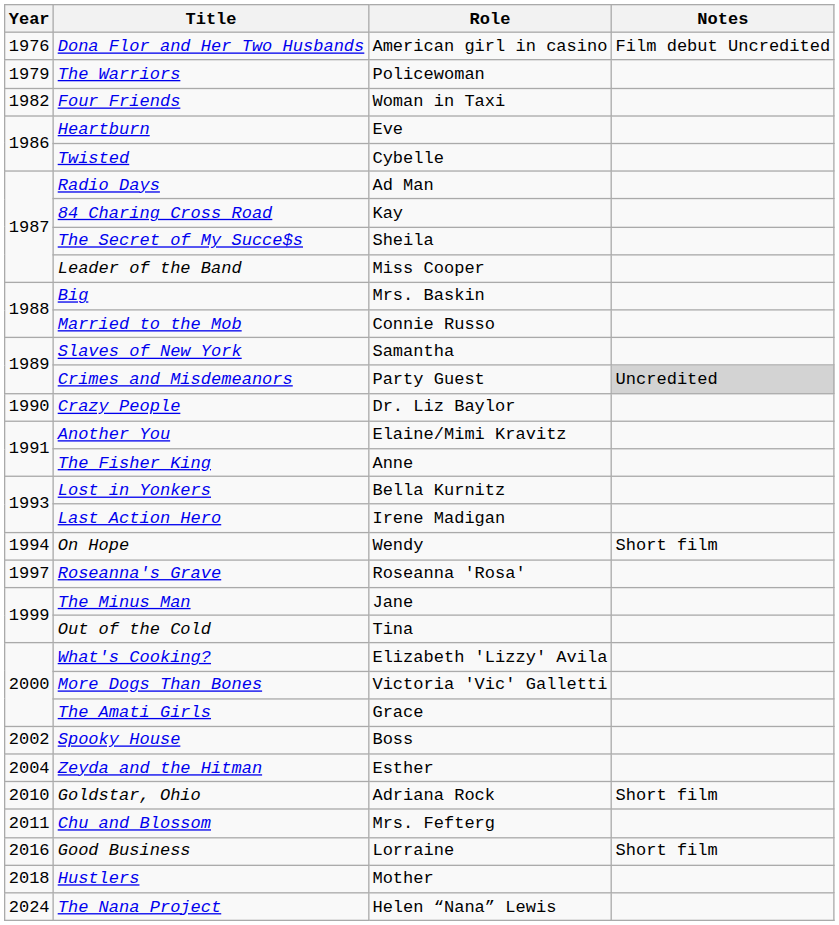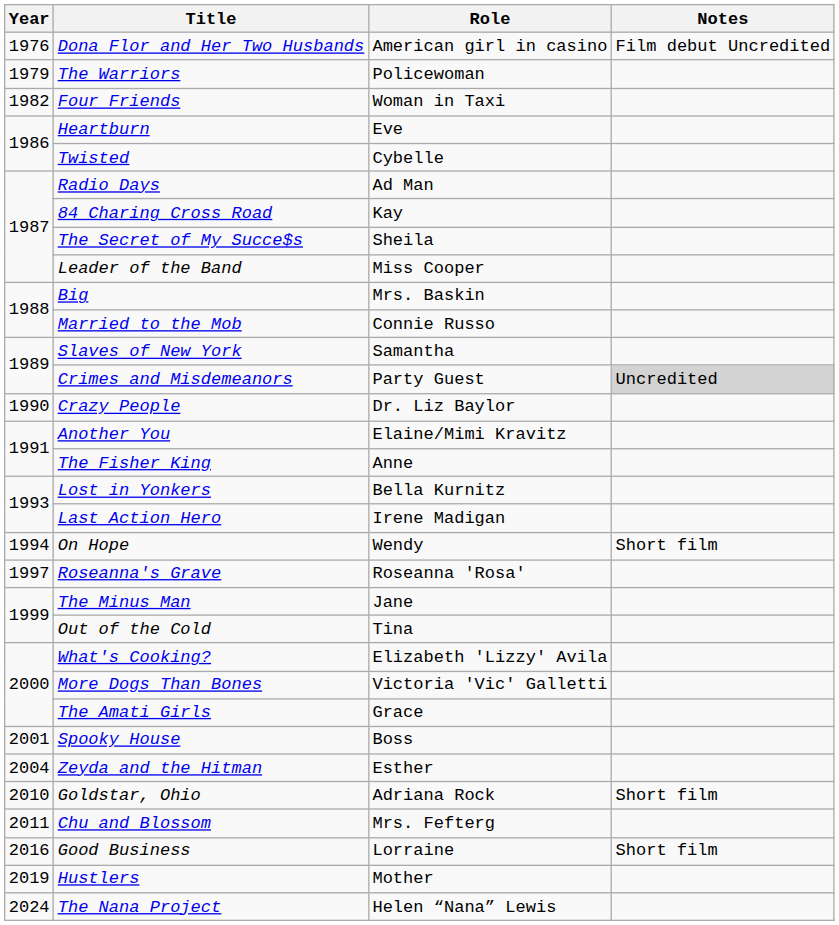Spooky House | Year: 2002 -> 2001
Hustlers | Year: 2018 -> 2019
